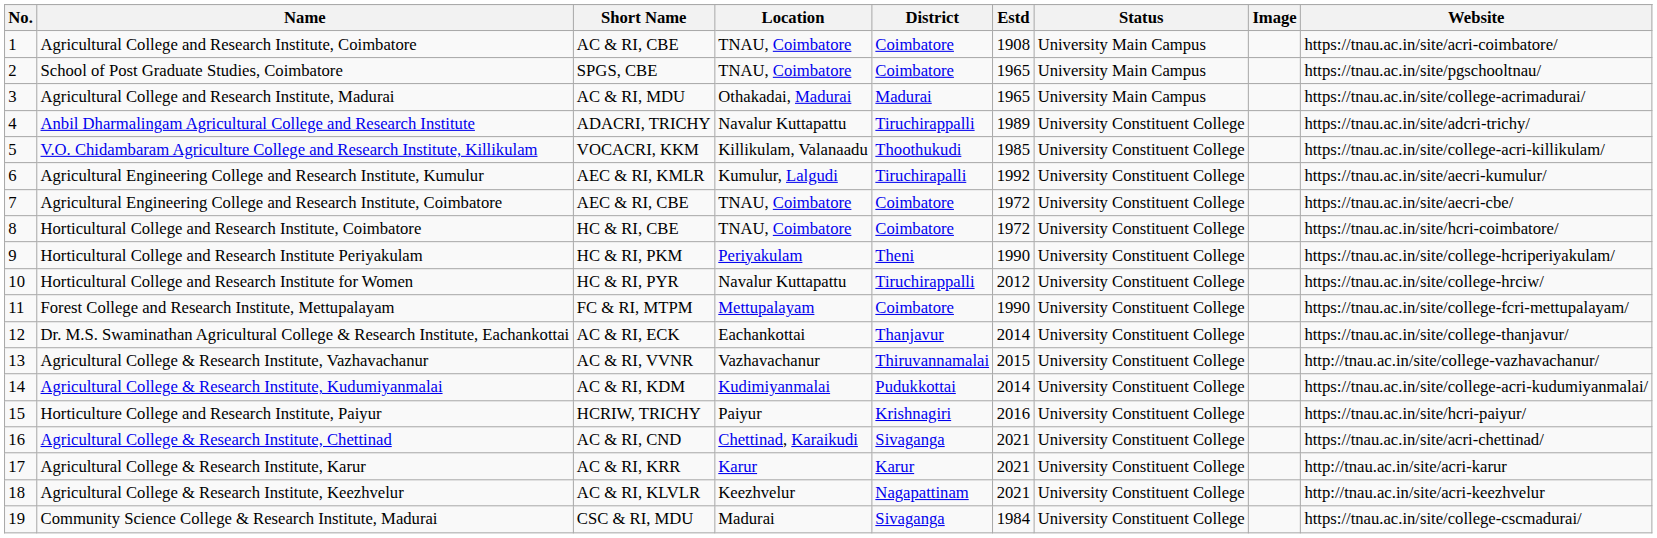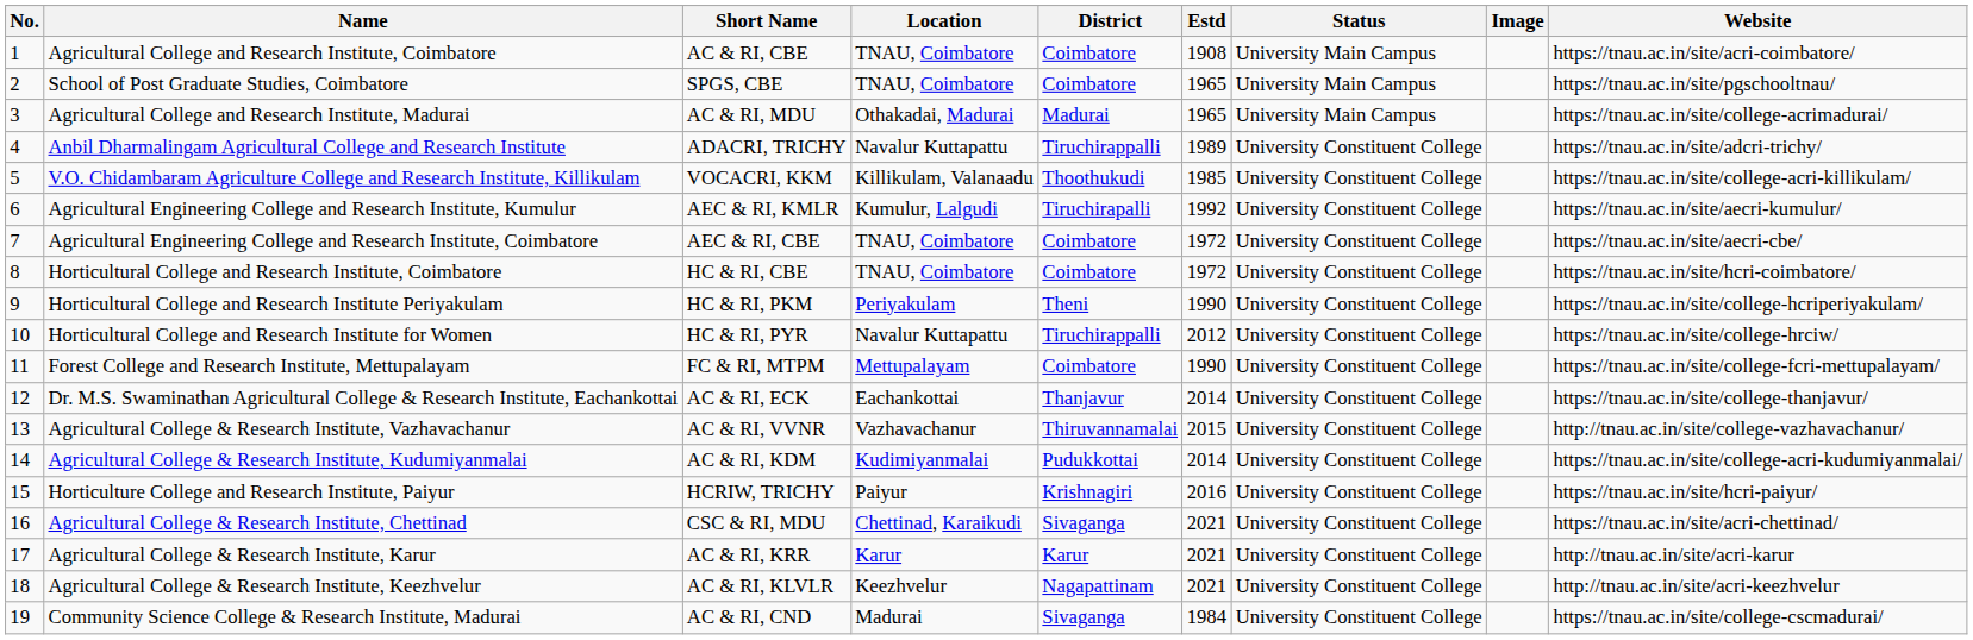Agricultural College & Research Institute, Chettinad | Short Name: AC & RI, CND -> CSC & RI, MDU
Community Science College & Research Institute, Madurai | Short Name: CSC & RI, MDU -> AC & RI, CND
